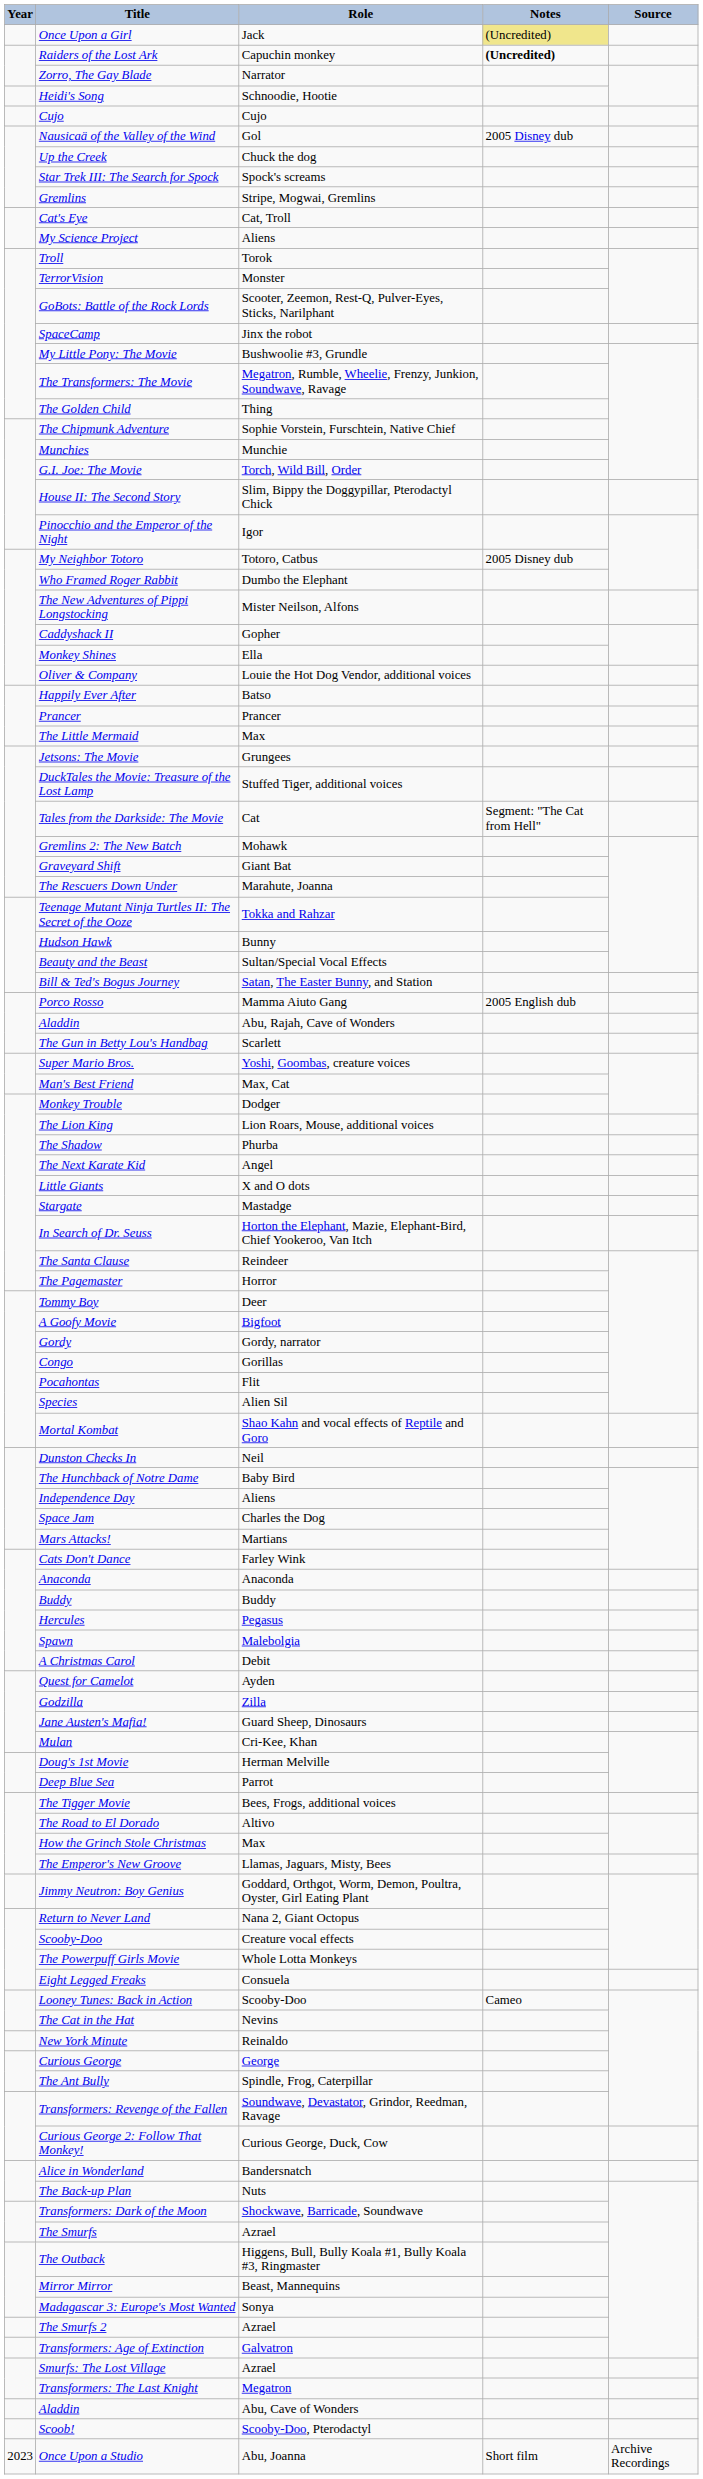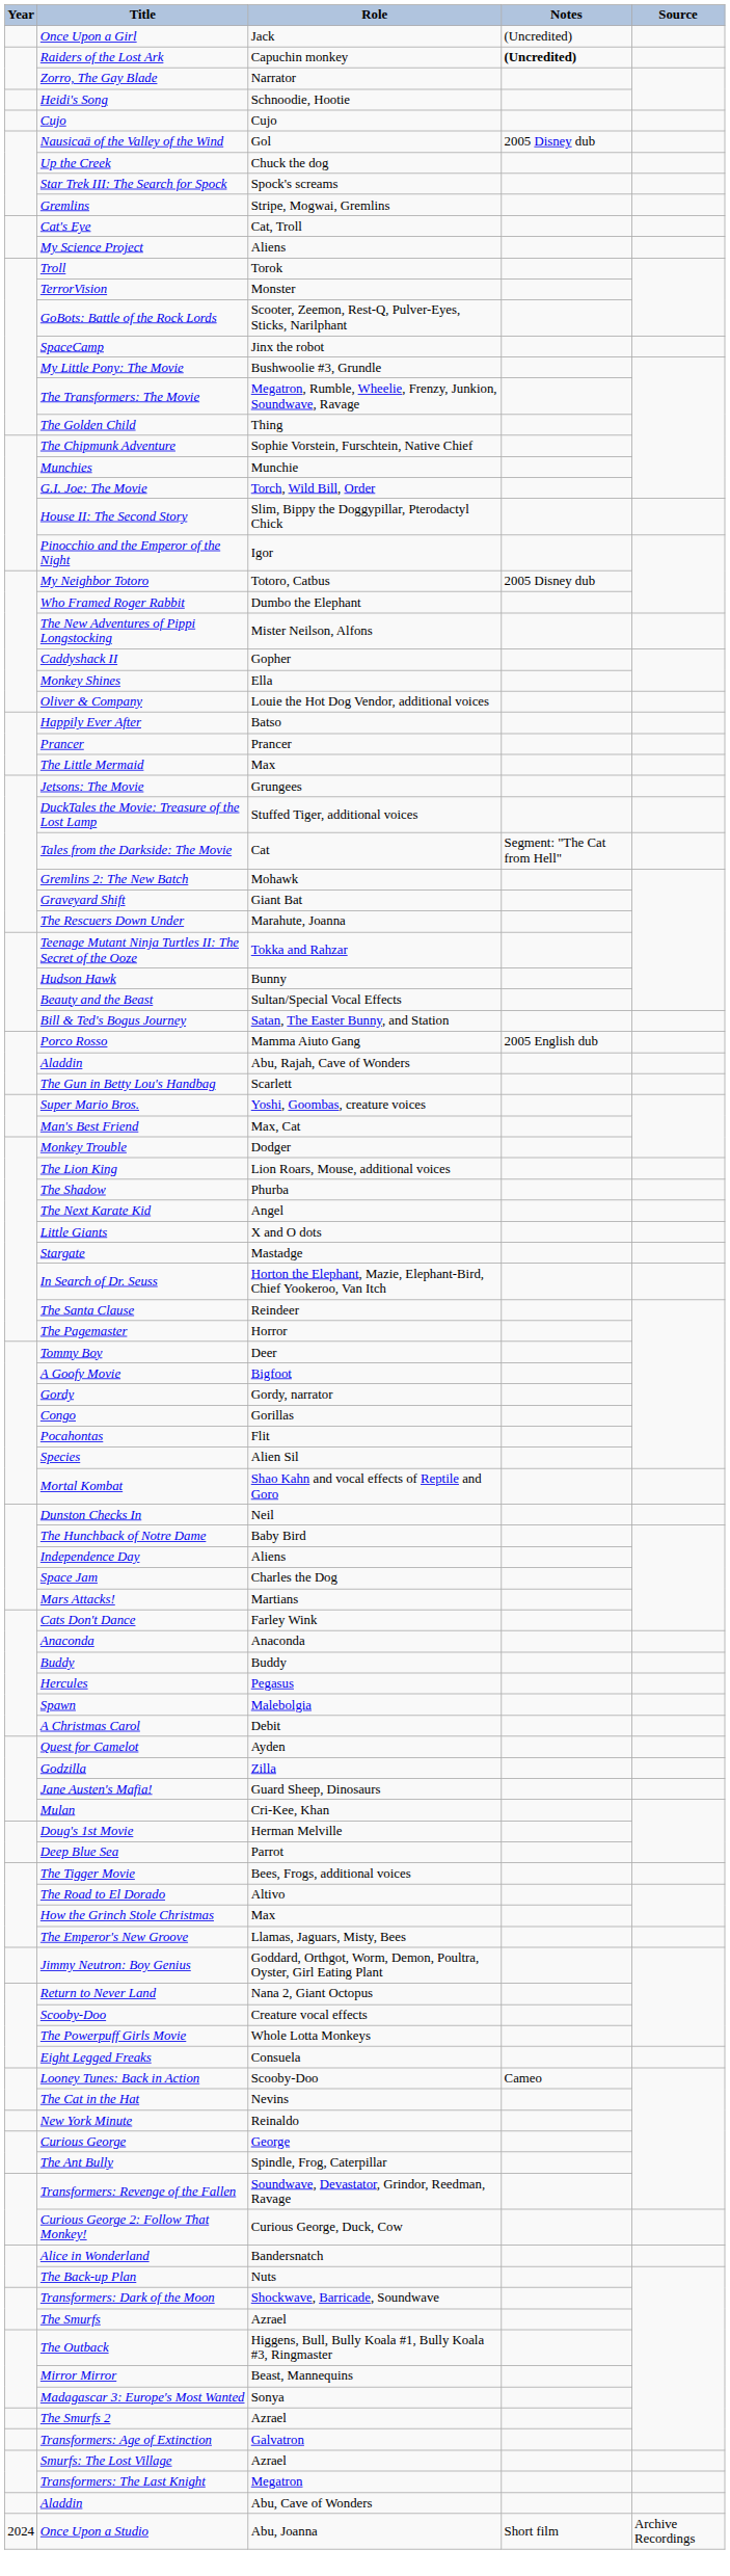Once Upon a Girl | Notes: khaki background -> no background
- row: Scoob! | Scooby-Doo, Pterodactyl
Once Upon a Studio | Year: 2023 -> 2024
